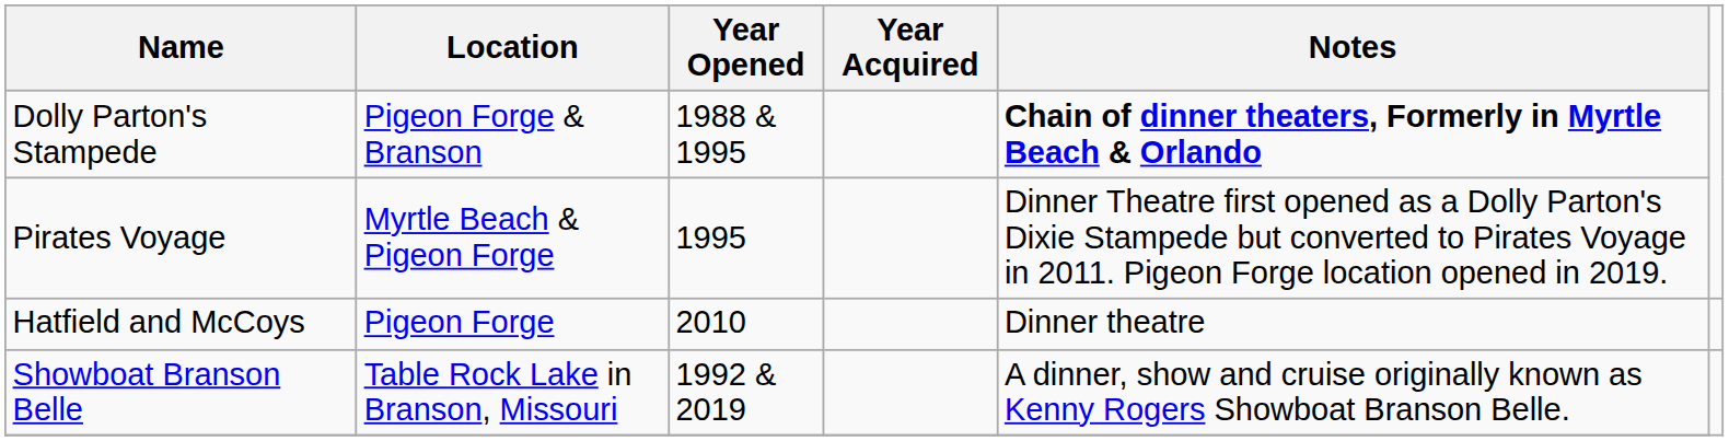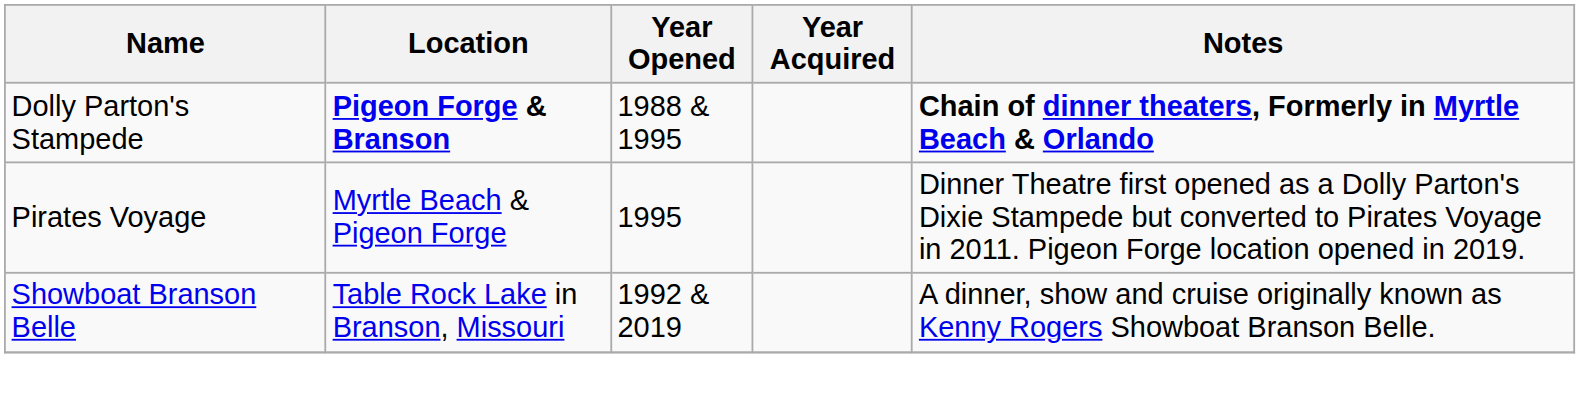Dolly Parton's Stampede | Location: normal -> bold
- row: Hatfield and McCoys | Pigeon Forge | 2010 | Dinner theatre
